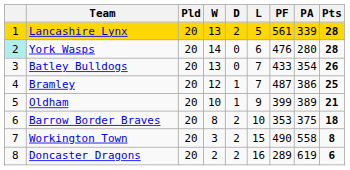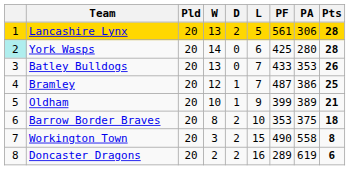Lancashire Lynx | PA: 339 -> 306
York Wasps | PF: 476 -> 425
Batley Bulldogs | PA: 354 -> 353
